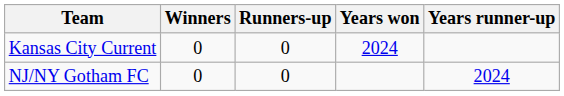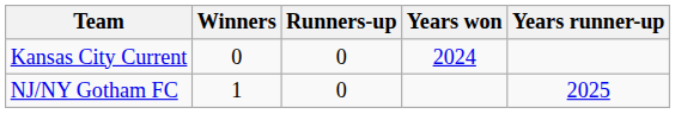NJ/NY Gotham FC | Winners: 0 -> 1
NJ/NY Gotham FC | Years runner-up: 2024 -> 2025
